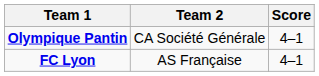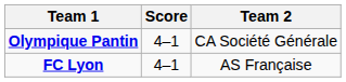columns swapped: Score <-> Team 2
